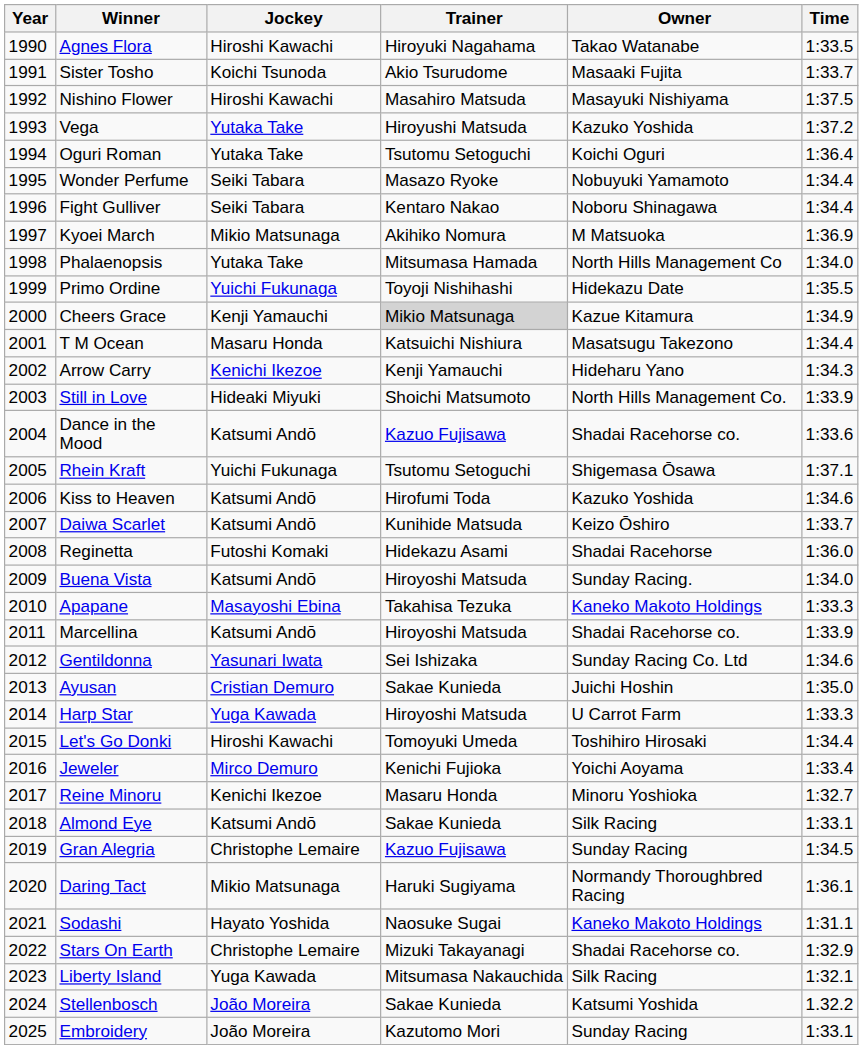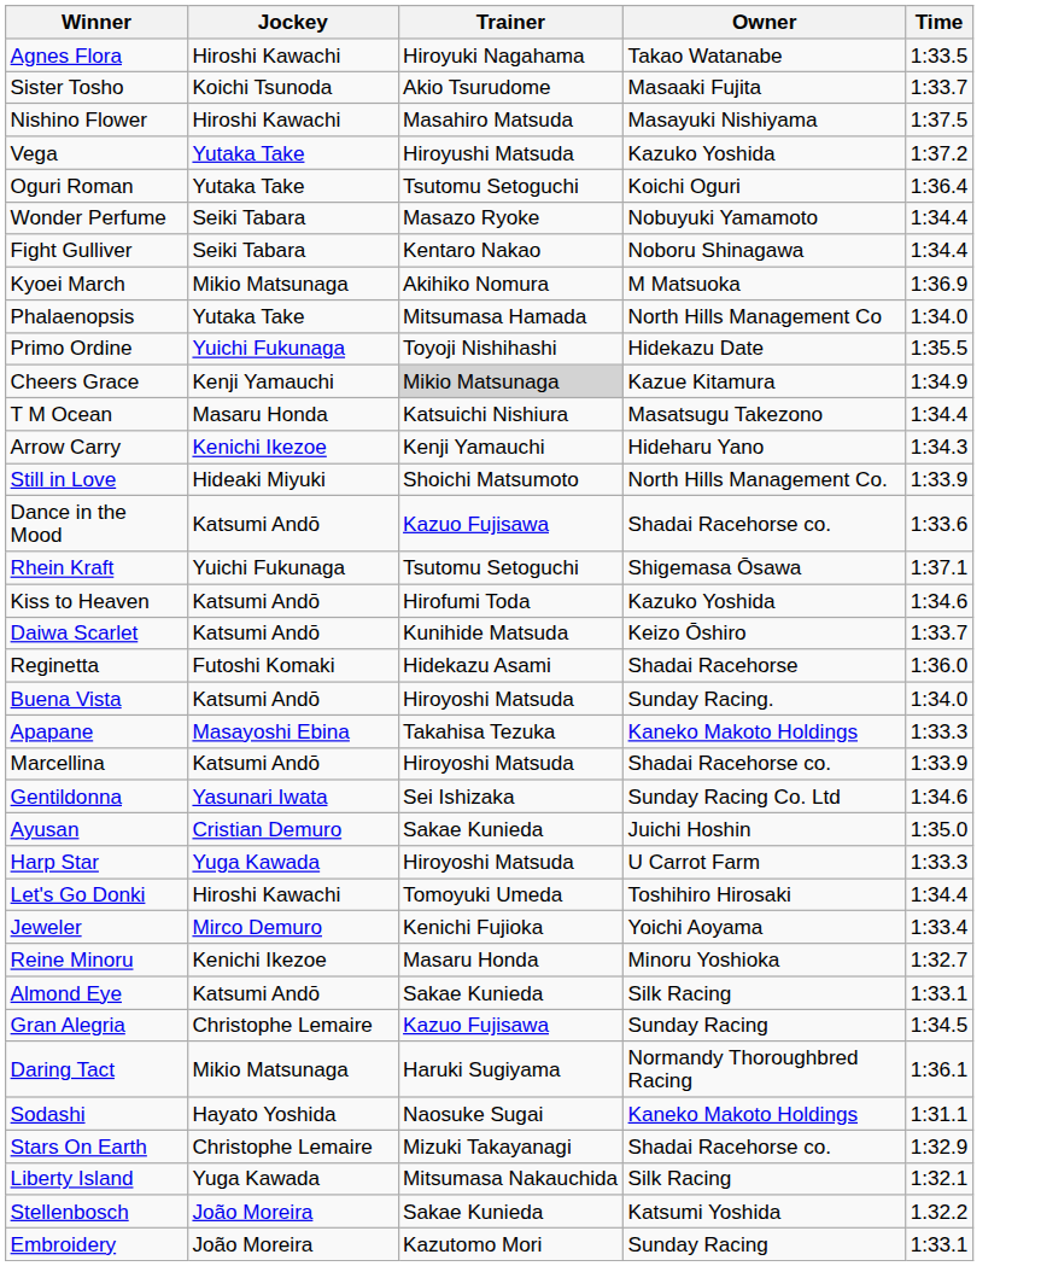- column: Year | 1990 | 1991 | 1992 | 1993 | 1994 | 1995 | 1996 | 1997 | 1998 | 1999 | 2000 | 2001 | 2002 | 2003 | 2004 | 2005 | 2006 | 2007 | 2008 | 2009 | 2010 | 2011 | 2012 | 2013 | 2014 | 2015 | 2016 | 2017 | 2018 | 2019 | 2020 | 2021 | 2022 | 2023 | 2024 | 2025
